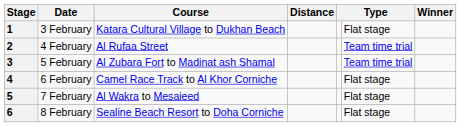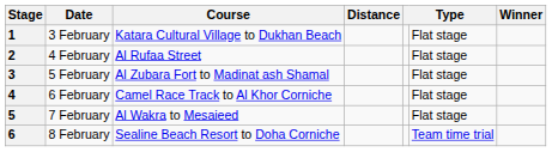2 | column 6: Team time trial -> Flat stage
3 | column 6: Team time trial -> Flat stage
6 | column 6: Flat stage -> Team time trial
